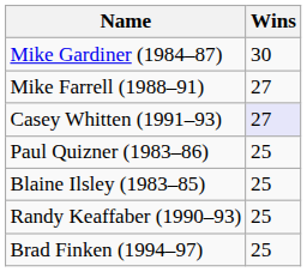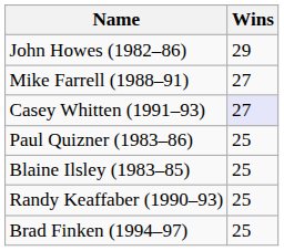- row: Mike Gardiner (1984–87) | 30
+ row: John Howes (1982–86) | 29
